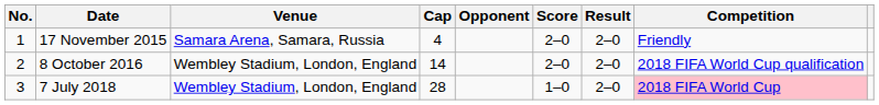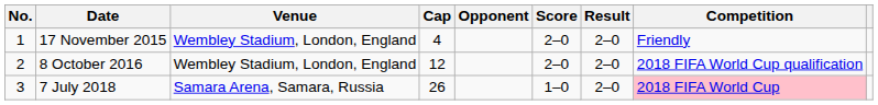17 November 2015 | Venue: Samara Arena, Samara, Russia -> Wembley Stadium, London, England
8 October 2016 | Cap: 14 -> 12
7 July 2018 | Venue: Wembley Stadium, London, England -> Samara Arena, Samara, Russia
7 July 2018 | Cap: 28 -> 26
